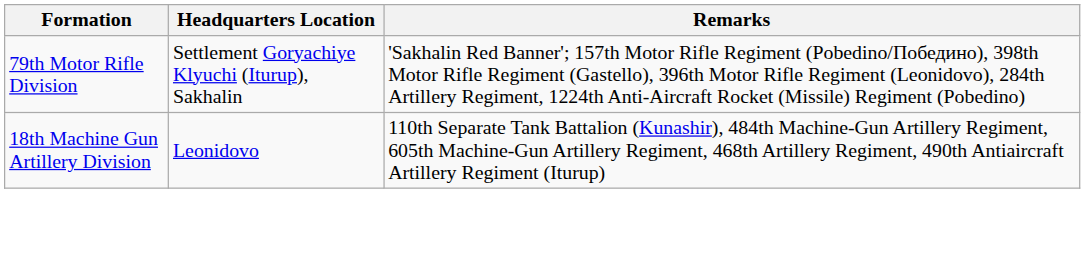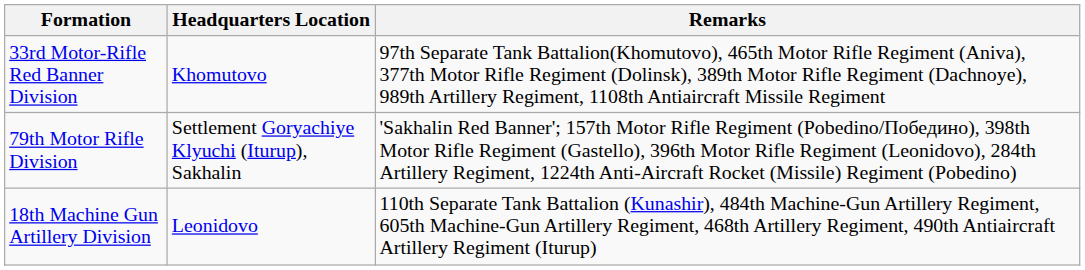+ row: 33rd Motor-Rifle Red Banner Division | Khomutovo | 97th Separate Tank Battalion(Khomutovo), 465th Motor Rifle Regiment (Aniva), 377th Motor Rifle Regiment (Dolinsk), 389th Motor Rifle Regiment (Dachnoye), 989th Artillery Regiment, 1108th Antiaircraft Missile Regiment
